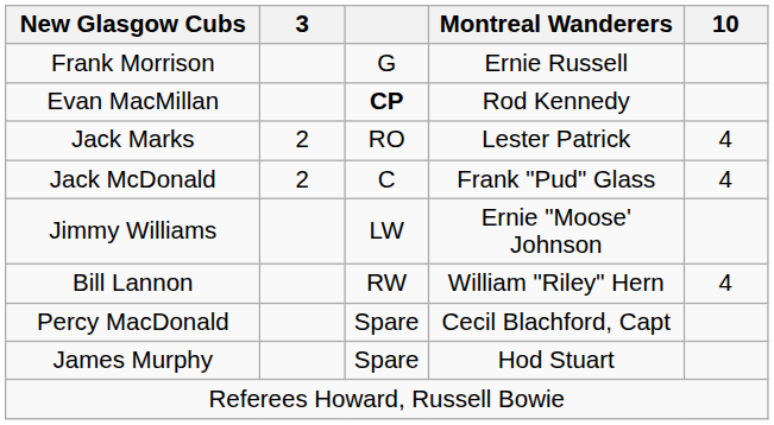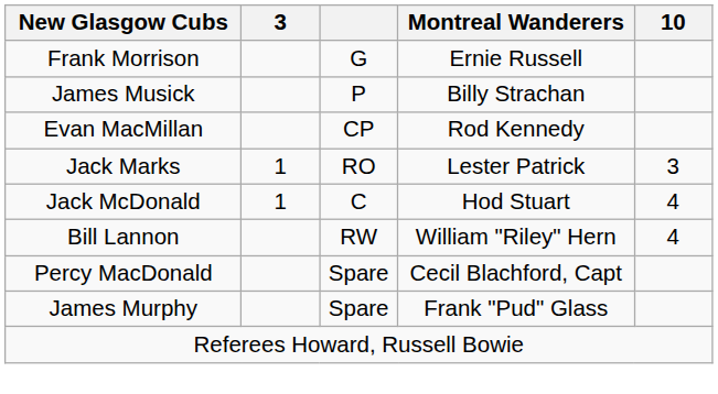+ row: James Musick | P | Billy Strachan
Evan MacMillan | column 3: bold -> normal
Jack Marks | 3: 2 -> 1
Jack Marks | 10: 4 -> 3
Jack McDonald | 3: 2 -> 1
Jack McDonald | Montreal Wanderers: Frank "Pud" Glass -> Hod Stuart
- row: Jimmy Williams | LW | Ernie "Moose' Johnson
James Murphy | Montreal Wanderers: Hod Stuart -> Frank "Pud" Glass
